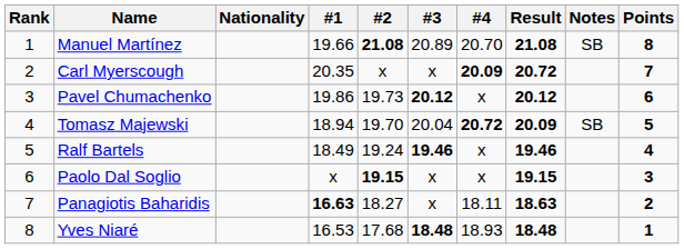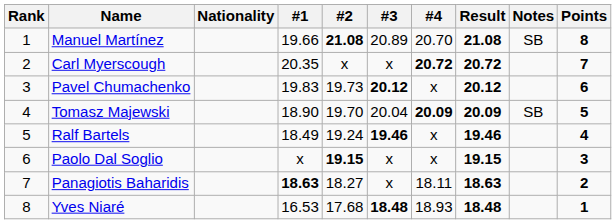Carl Myerscough | #4: 20.09 -> 20.72
Pavel Chumachenko | #1: 19.86 -> 19.83
Tomasz Majewski | #1: 18.94 -> 18.90
Tomasz Majewski | #4: 20.72 -> 20.09
Panagiotis Baharidis | #1: 16.63 -> 18.63
